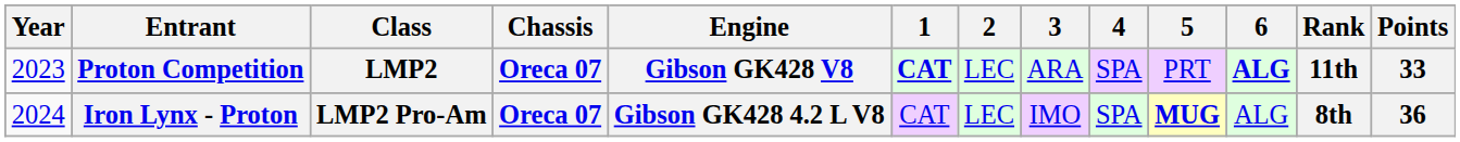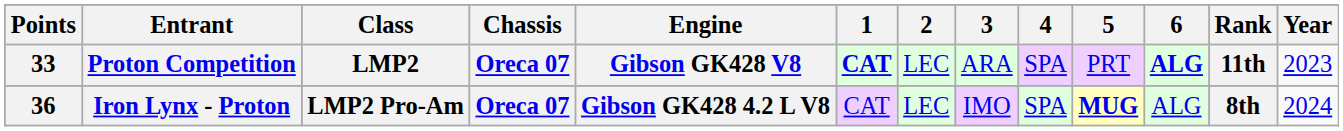columns swapped: Year <-> Points
